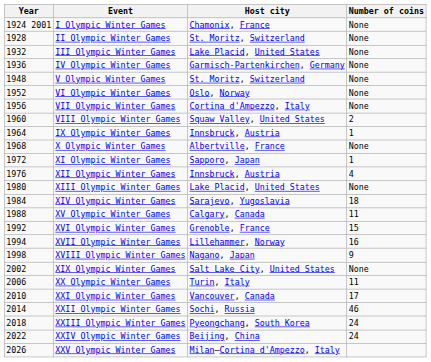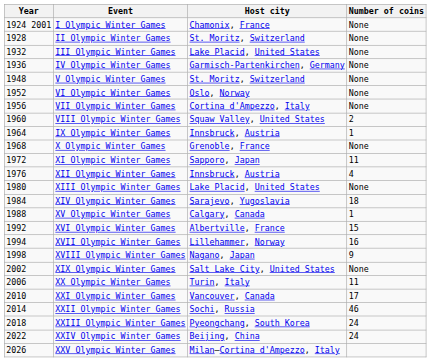X Olympic Winter Games | Host city: Albertville, France -> Grenoble, France
XI Olympic Winter Games | Number of coins: 1 -> 11
XV Olympic Winter Games | Number of coins: 11 -> 1
XVI Olympic Winter Games | Host city: Grenoble, France -> Albertville, France
